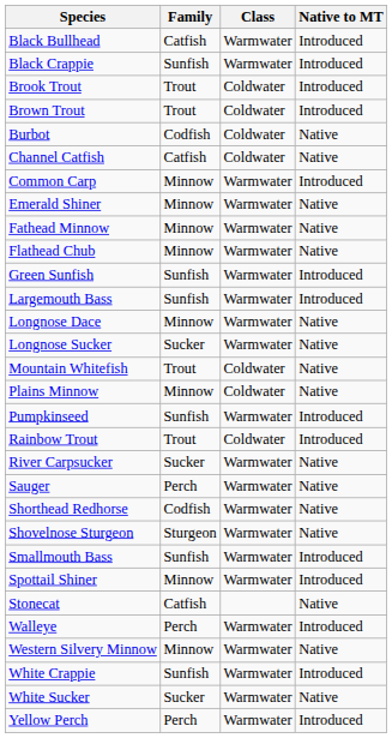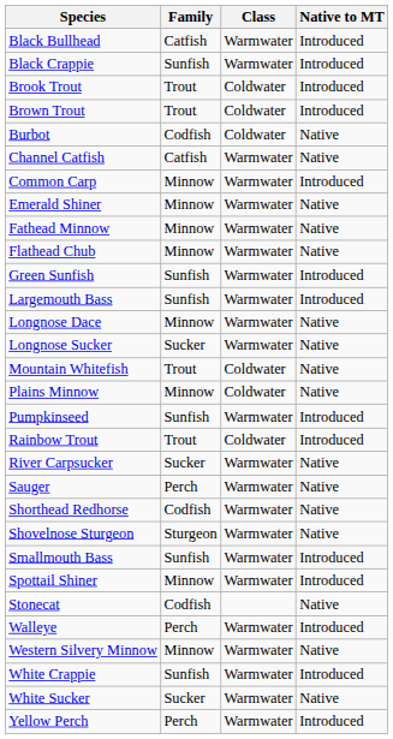Channel Catfish | Class: Coldwater -> Warmwater
Stonecat | Family: Catfish -> Codfish
